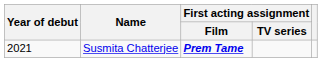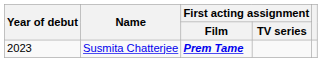Susmita Chatterjee | Year of debut: 2021 -> 2023
